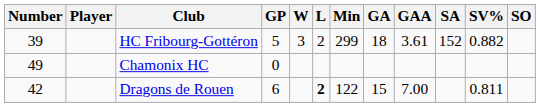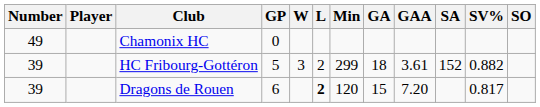rows swapped: Chamonix HC <-> HC Fribourg-Gottéron
Dragons de Rouen | Number: 42 -> 39
Dragons de Rouen | Min: 122 -> 120
Dragons de Rouen | GAA: 7.00 -> 7.20
Dragons de Rouen | SV%: 0.811 -> 0.817
